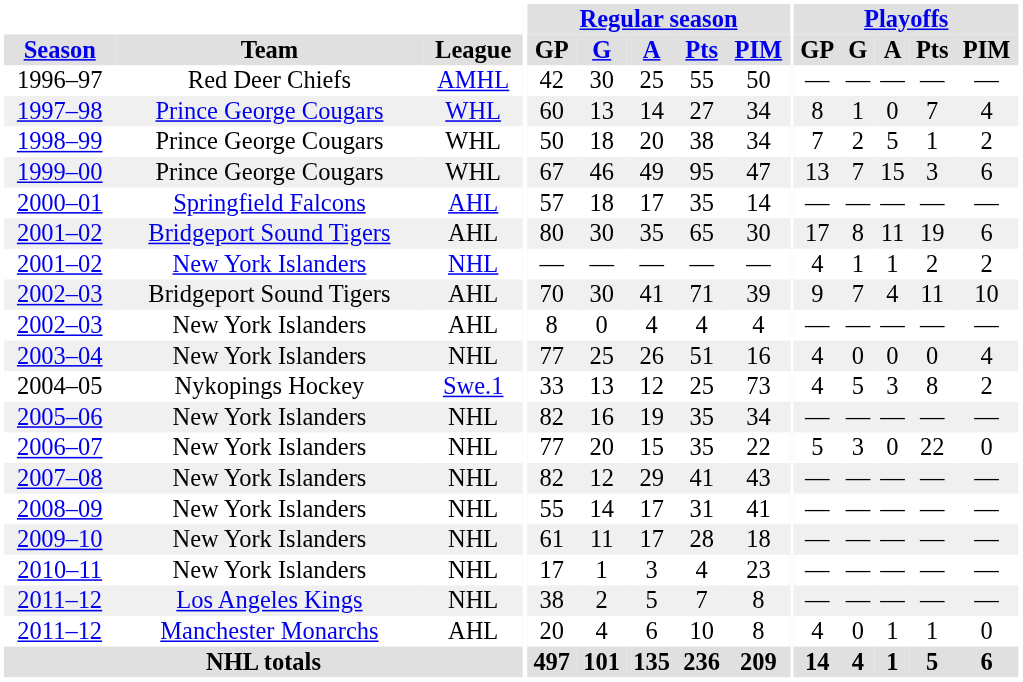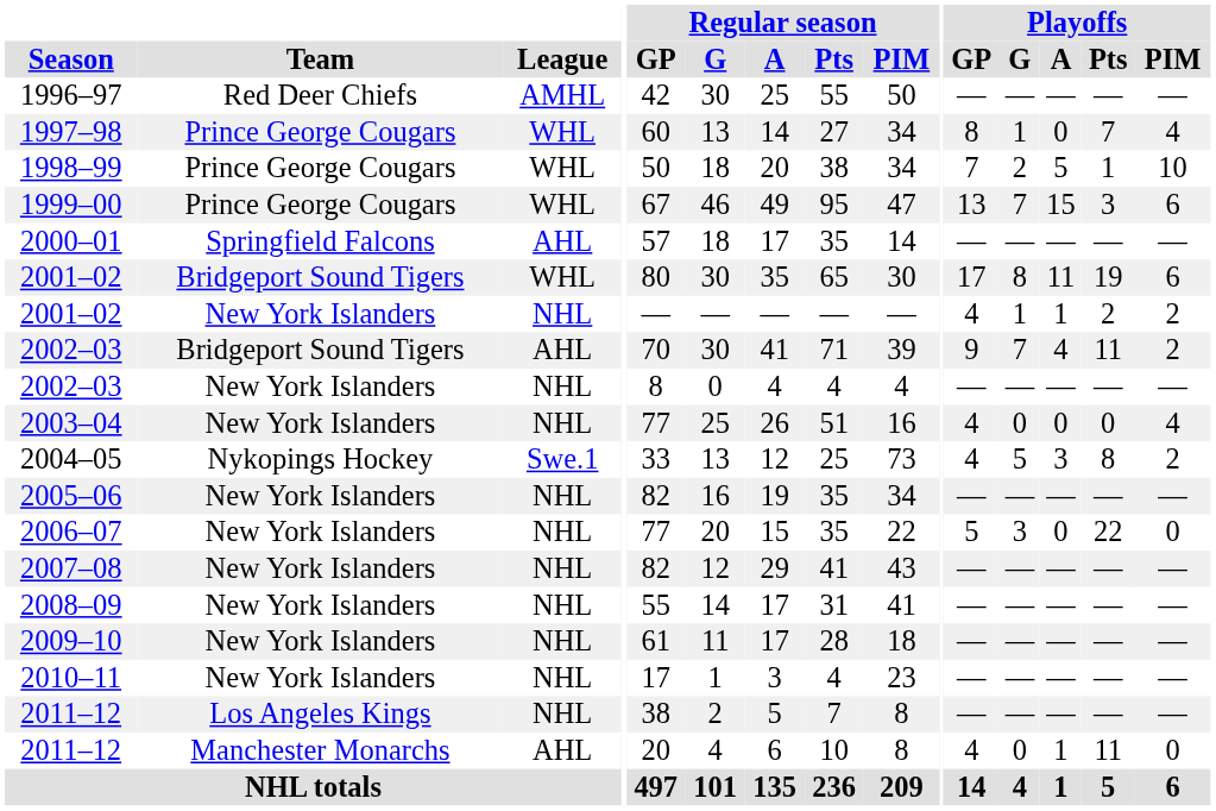1998–99 | Playoffs / PIM: 2 -> 10
2001–02 / Bridgeport Sound Tigers | League: AHL -> WHL
2002–03 / Bridgeport Sound Tigers | Playoffs / PIM: 10 -> 2
2002–03 / New York Islanders | League: AHL -> NHL
2011–12 / Manchester Monarchs | Playoffs / Pts: 1 -> 11
